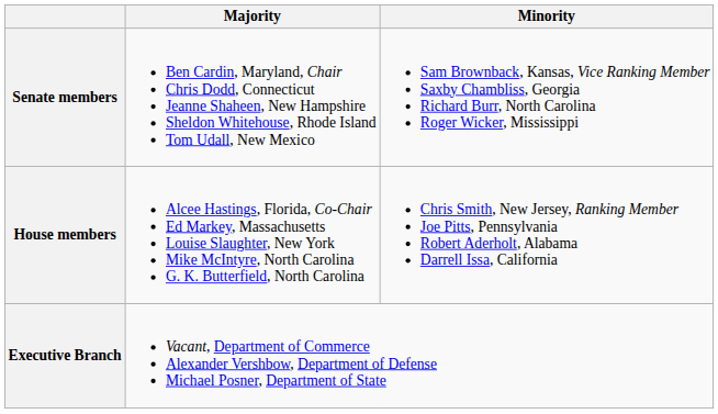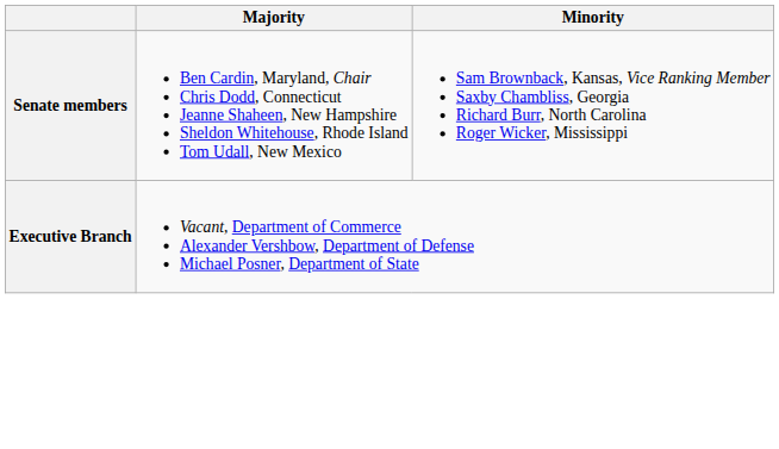- row: House members | Alcee Hastings, Florida, Co-Chair Ed Markey, Massachusetts Louise Slaughter, New York Mike McIntyre, North Carolina G. K. Butterfield, North Carolina | Chris Smith, New Jersey, Ranking Member Joe Pitts, Pennsylvania Robert Aderholt, Alabama Darrell Issa, California
